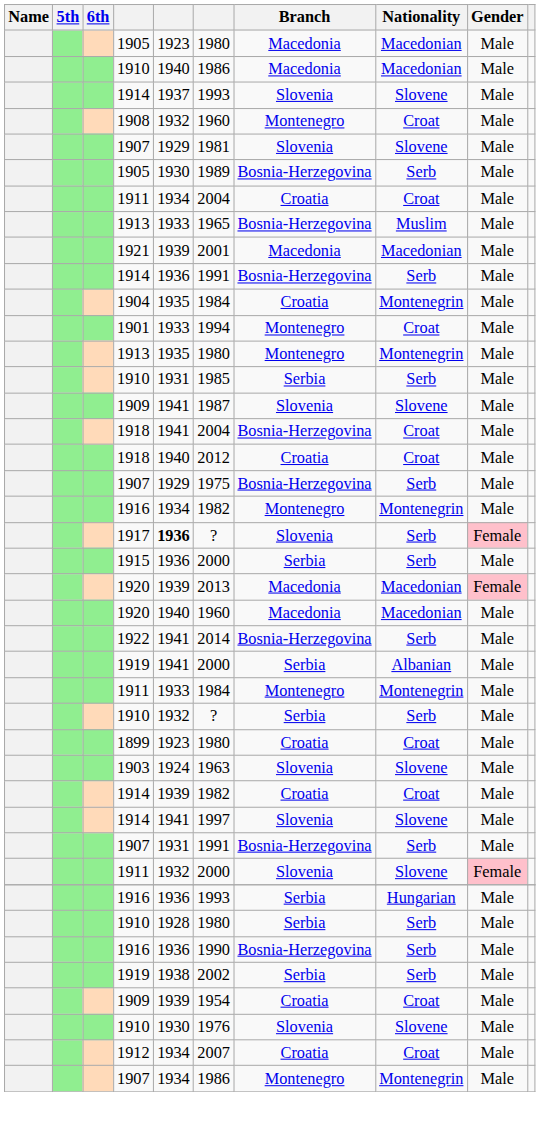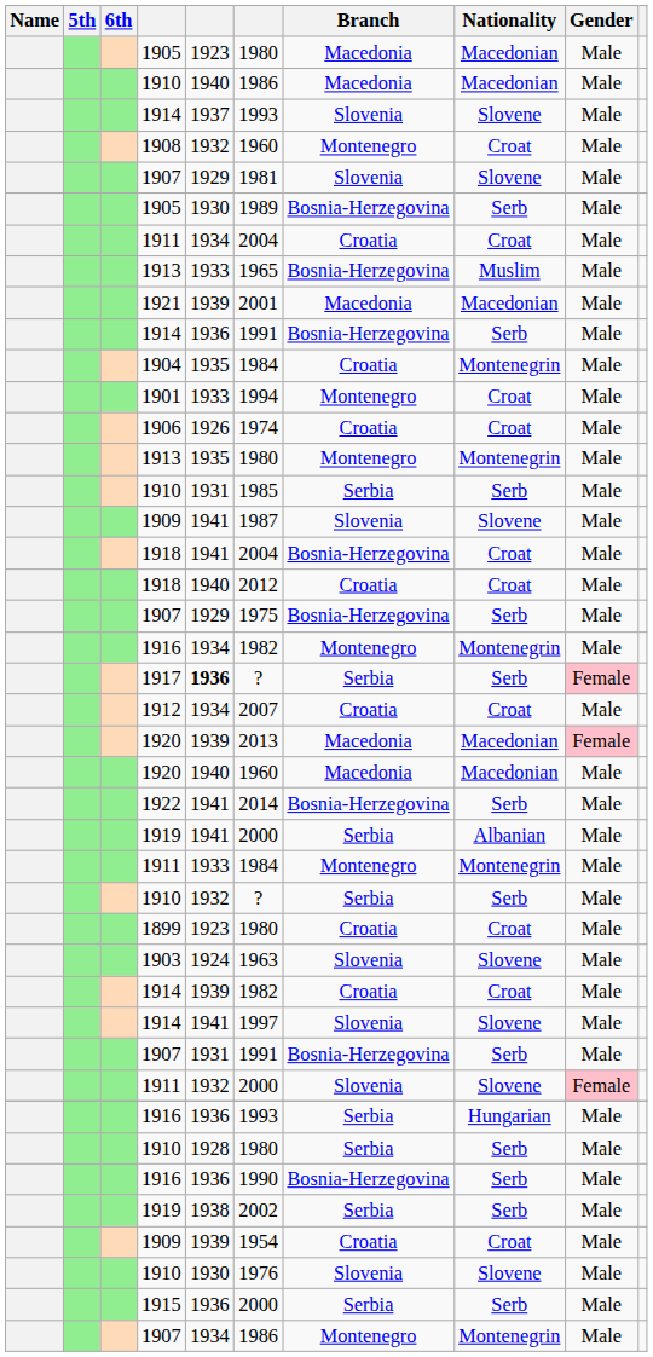+ row: 1906 | 1926 | 1974 | Croatia | Croat | Male
1917 | Branch: Slovenia -> Serbia
rows swapped: 1915 <-> 1912
